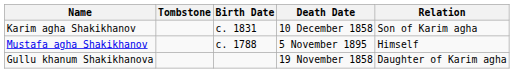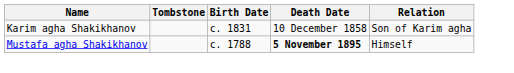Mustafa agha Shakikhanov | Death Date: normal -> bold
- row: Gullu khanum Shakikhanova | 19 November 1858 | Daughter of Karim agha
